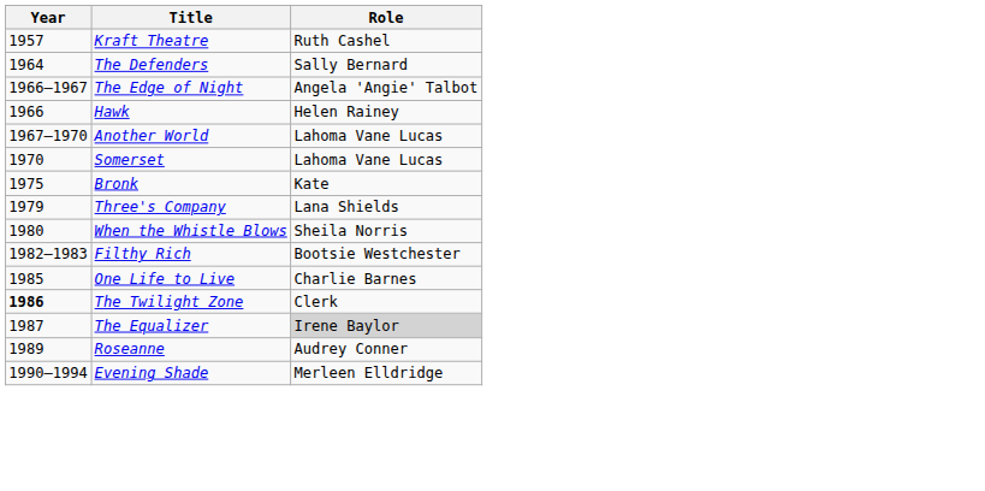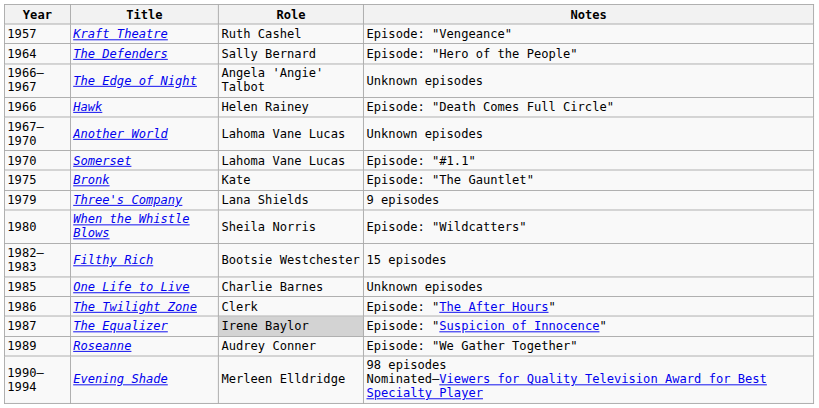+ column: Notes | Episode: "Vengeance" | Episode: "Hero of the People" | Unknown episodes | Episode: "Death Comes Full Circle" | Unknown episodes | Episode: "#1.1" | Episode: "The Gauntlet" | 9 episodes | Episode: "Wildcatters" | 15 episodes | Unknown episodes | Episode: "The After Hours" | Episode: "Suspicion of Innocence" | Episode: "We Gather Together" | 98 episodes Nominated—Viewers for Quality Television Award for Best Specialty Player
The Twilight Zone | Year: bold -> normal
